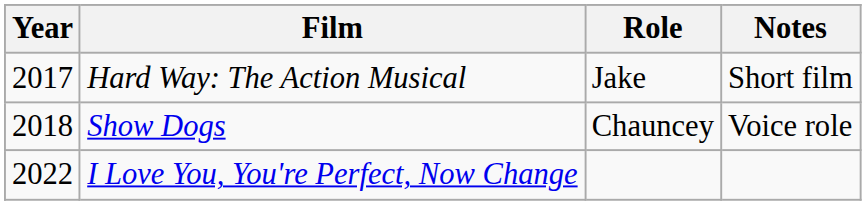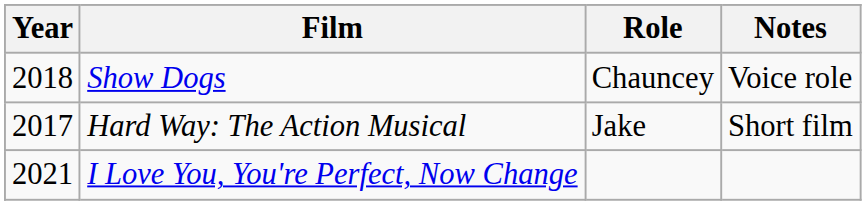rows swapped: Hard Way: The Action Musical <-> Show Dogs
I Love You, You're Perfect, Now Change | Year: 2022 -> 2021
